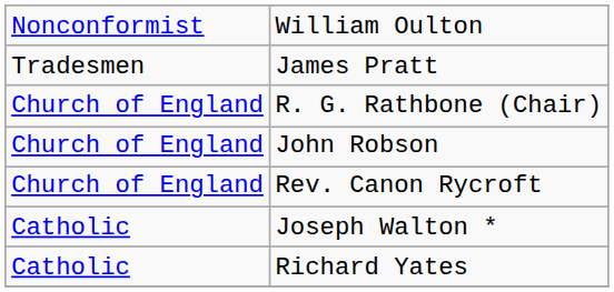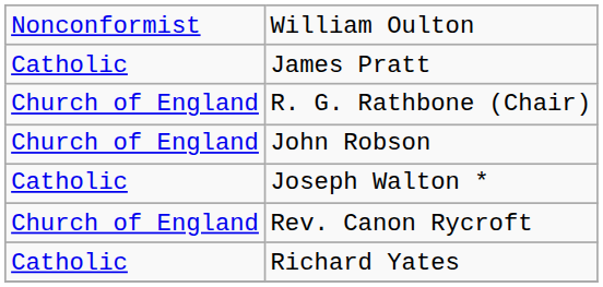James Pratt | column 1: Tradesmen -> Catholic
rows swapped: Rev. Canon Rycroft <-> Joseph Walton *
